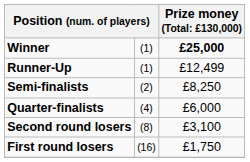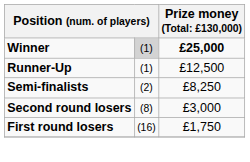Winner | column 2: no background -> lightgrey background
Runner-Up | column 3: £12,499 -> £12,500
- row: Quarter-finalists | (4) | £6,000
Second round losers | column 3: £3,100 -> £3,000
